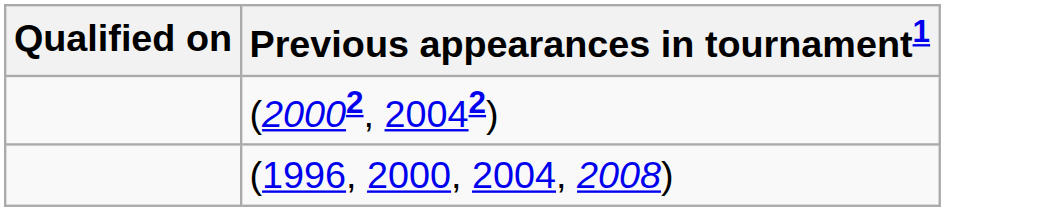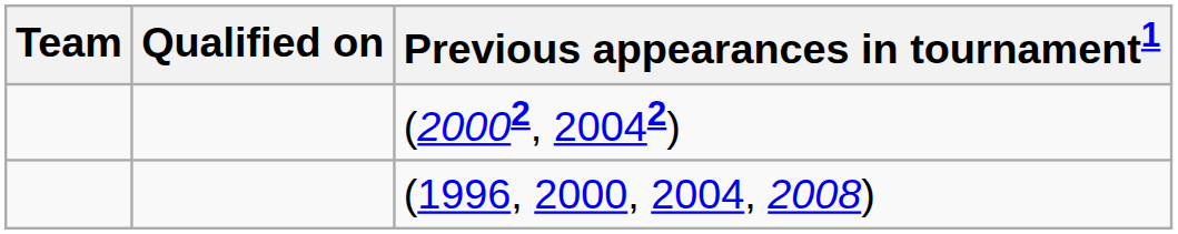+ column: Team
